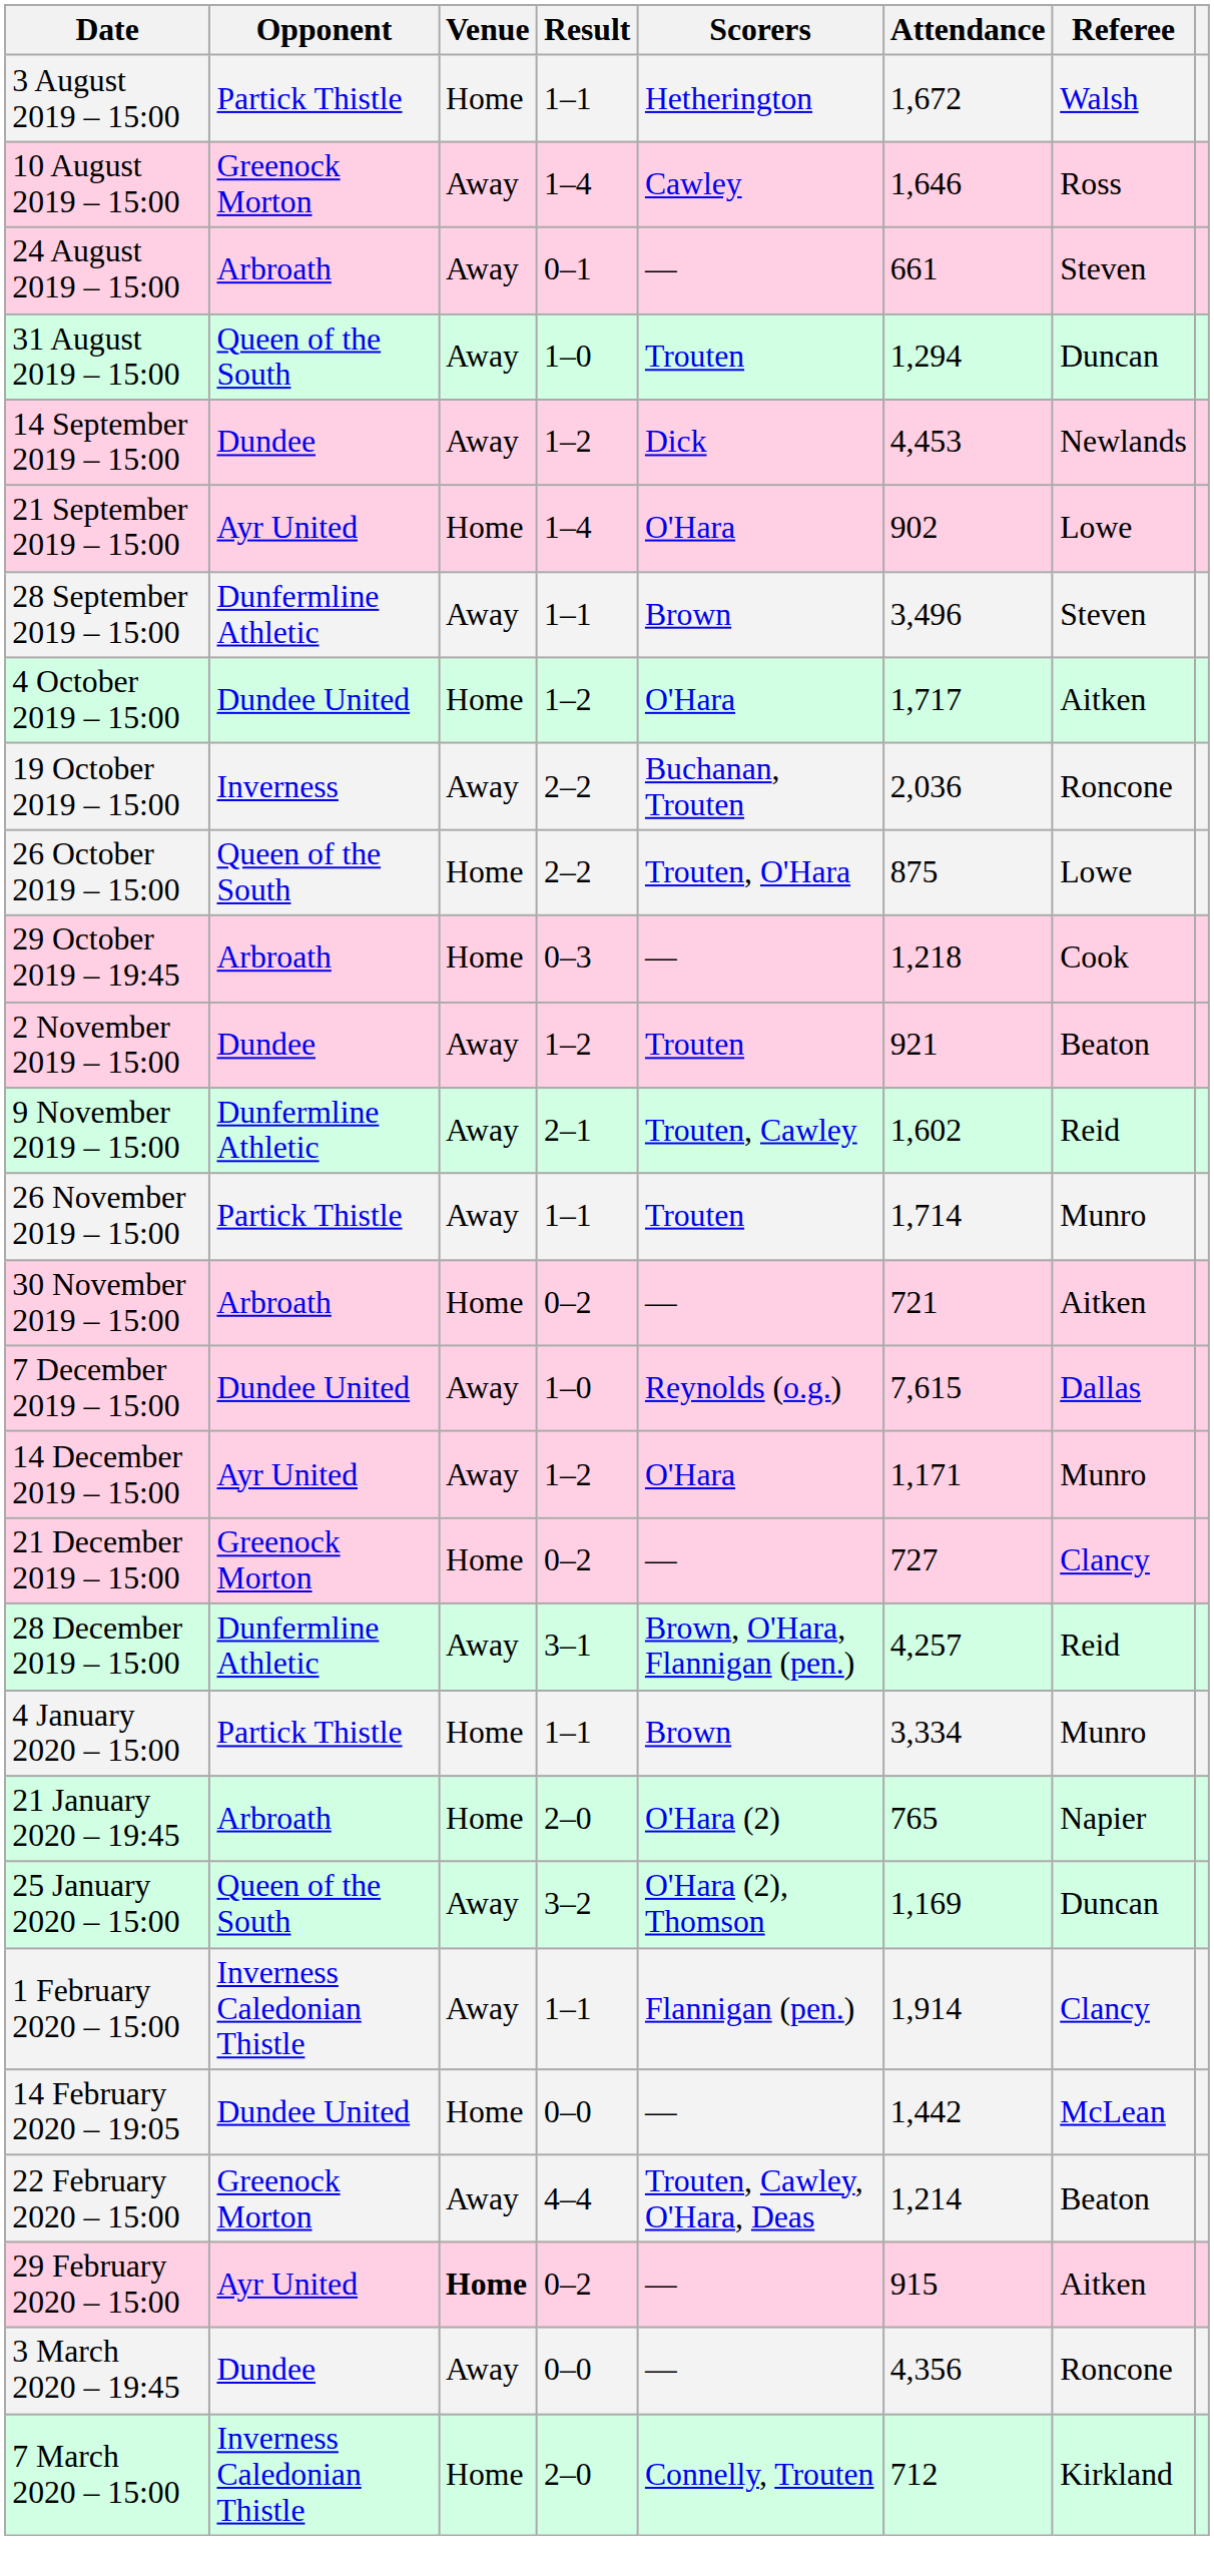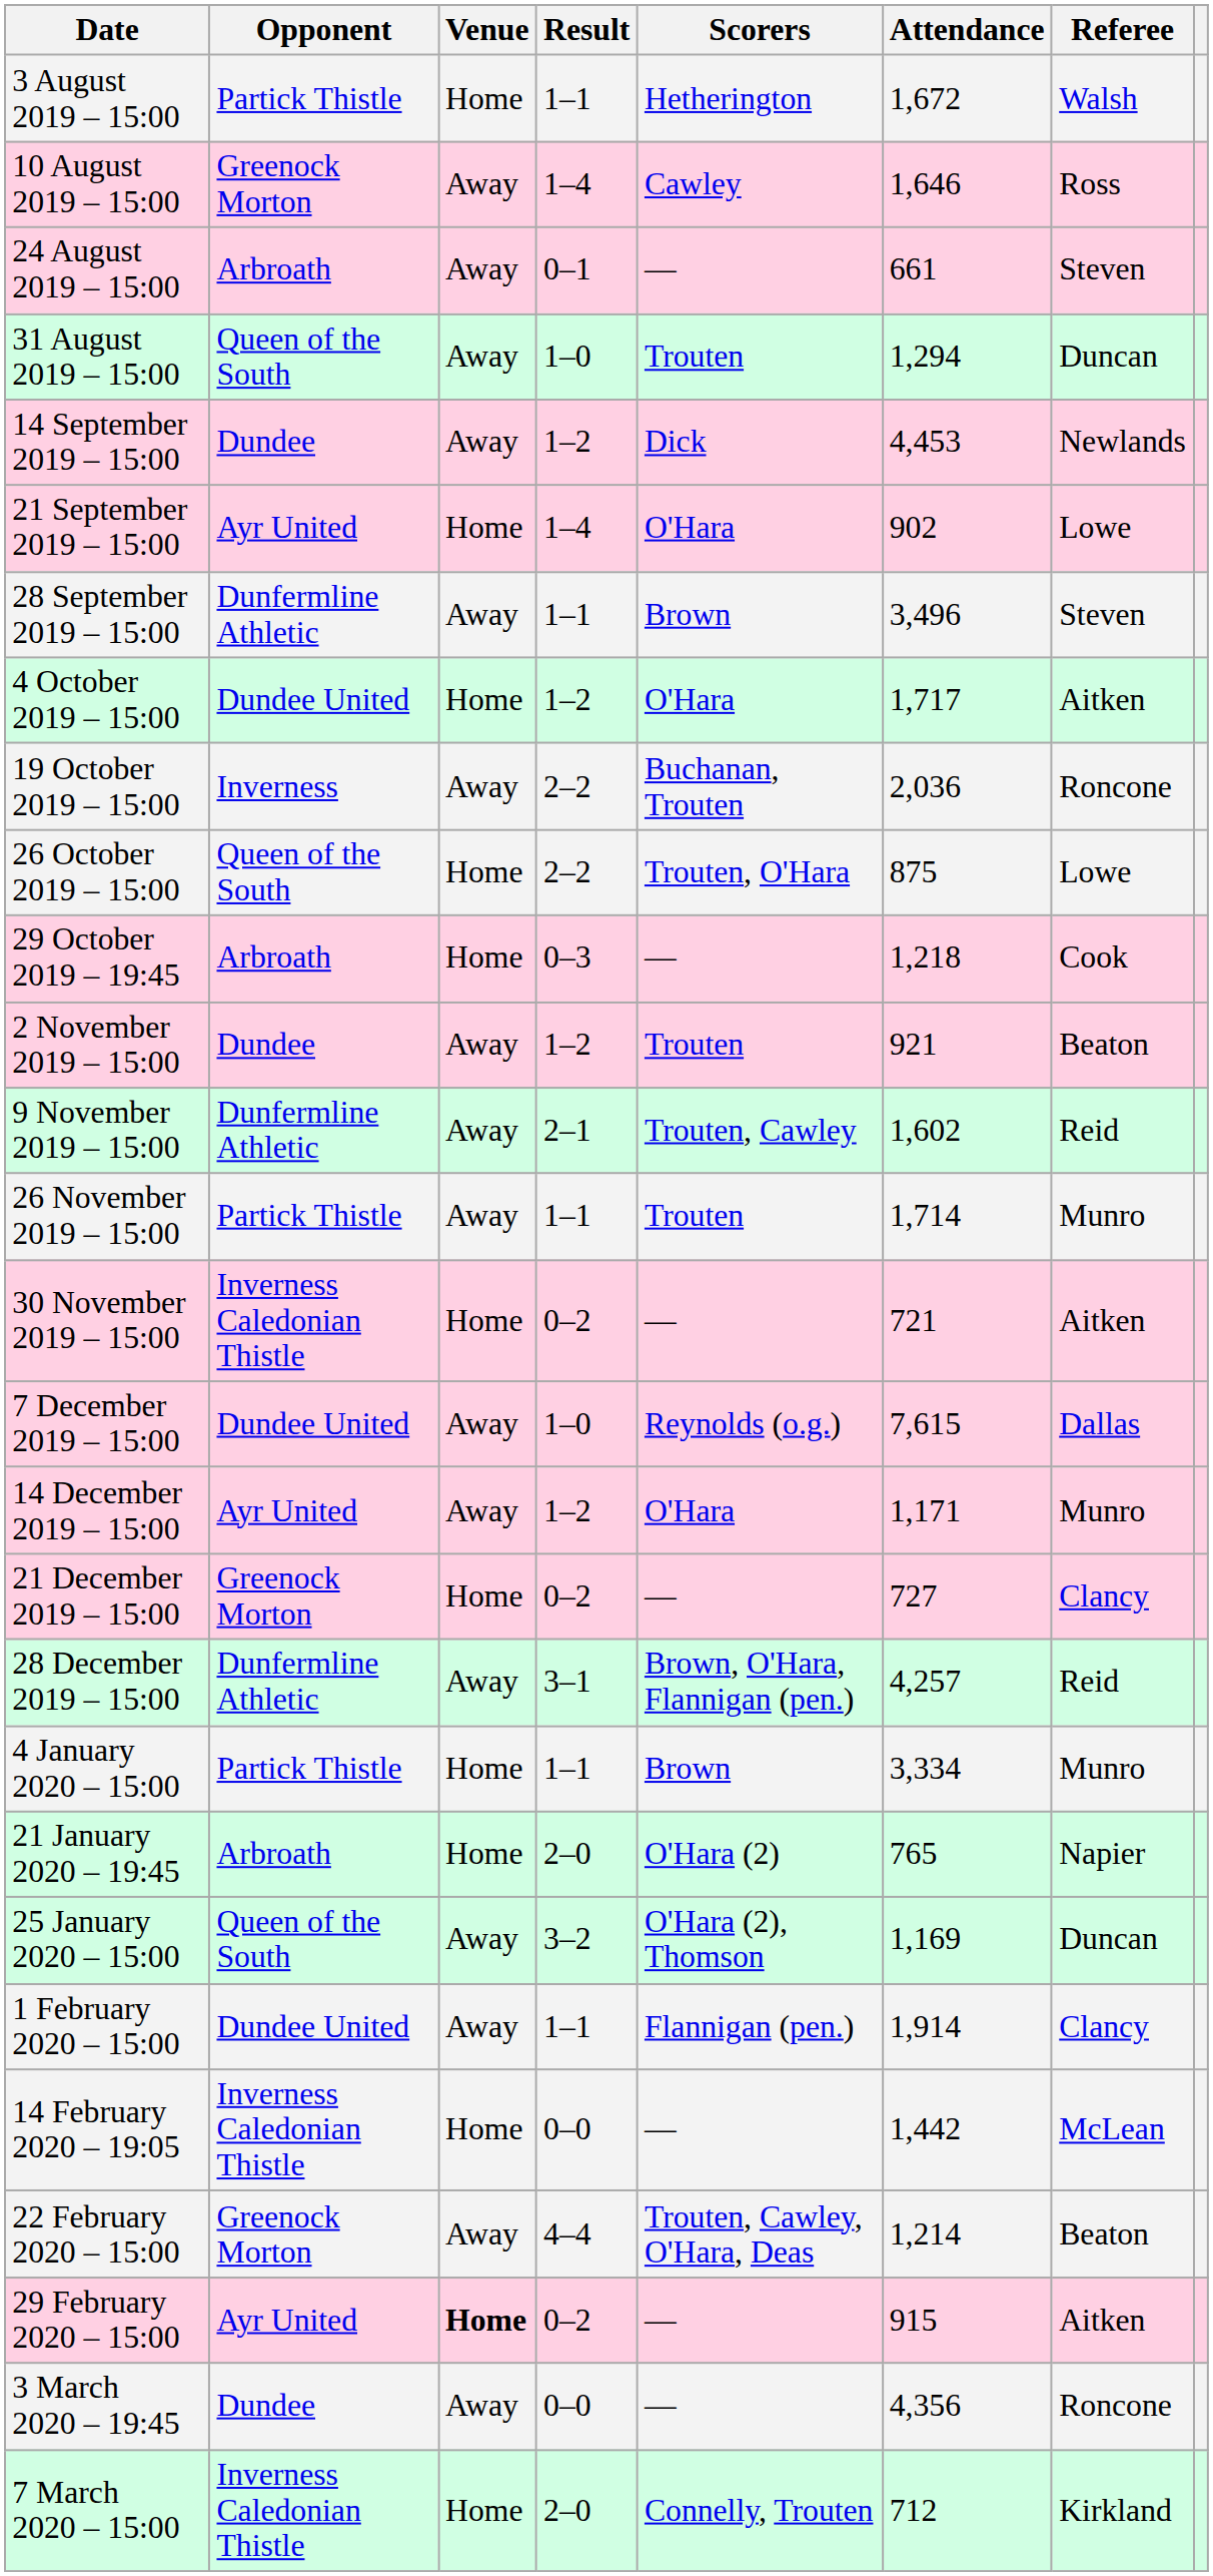30 November 2019 – 15:00 | Opponent: Arbroath -> Inverness Caledonian Thistle
1 February 2020 – 15:00 | Opponent: Inverness Caledonian Thistle -> Dundee United
14 February 2020 – 19:05 | Opponent: Dundee United -> Inverness Caledonian Thistle
